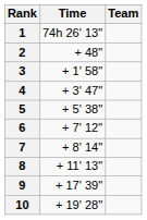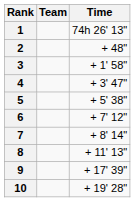columns swapped: Team <-> Time
